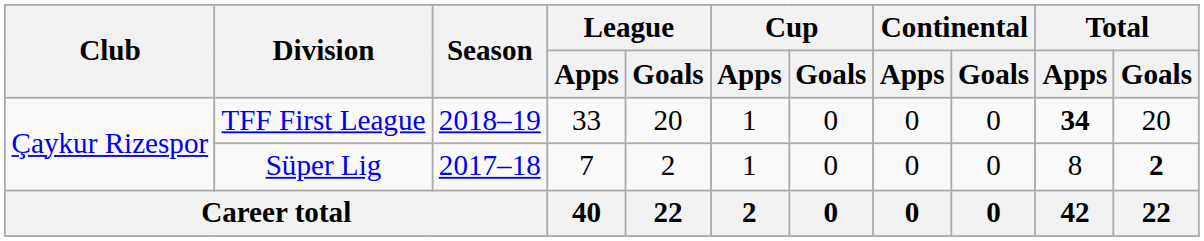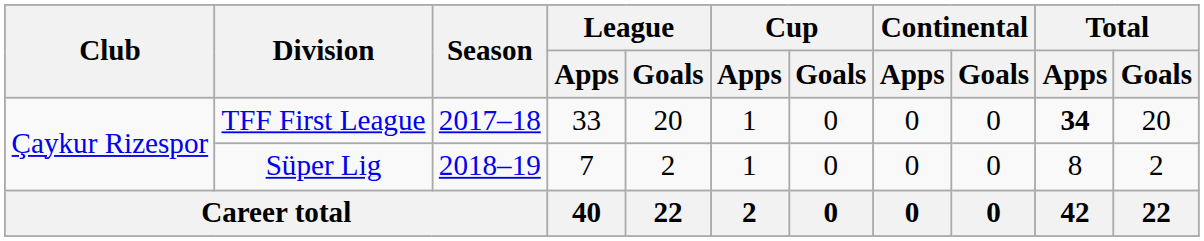TFF First League | Season: 2018–19 -> 2017–18
Süper Lig | Season: 2017–18 -> 2018–19
Süper Lig | Total / Goals: bold -> normal
